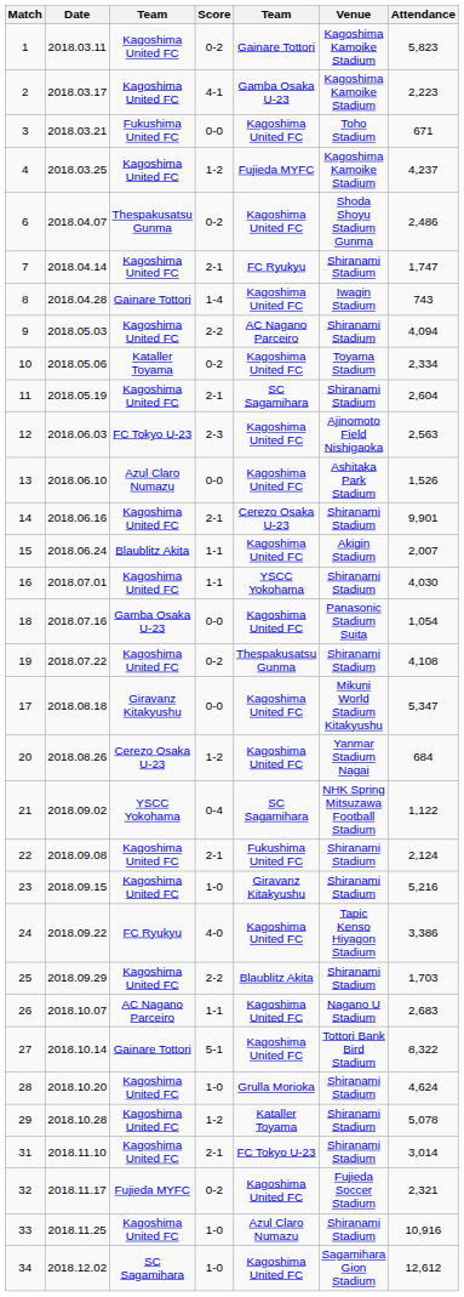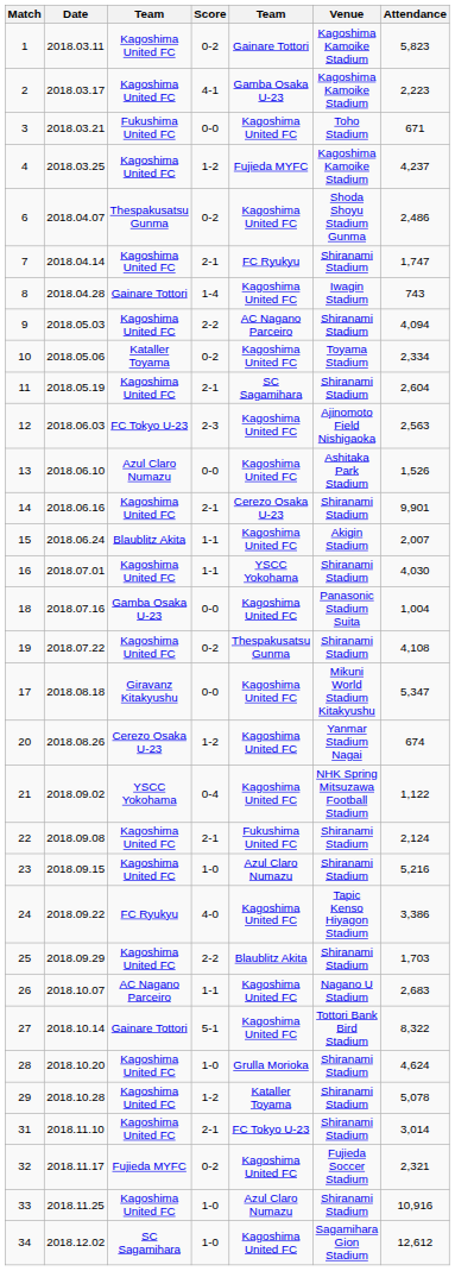18 | Attendance: 1,054 -> 1,004
20 | Attendance: 684 -> 674
21 | column 5: SC Sagamihara -> Kagoshima United FC
23 | column 5: Giravanz Kitakyushu -> Azul Claro Numazu
